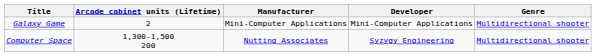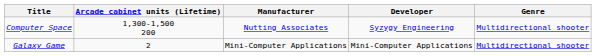rows swapped: Computer Space <-> Galaxy Game
